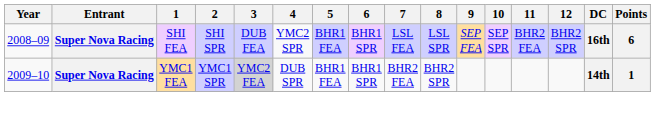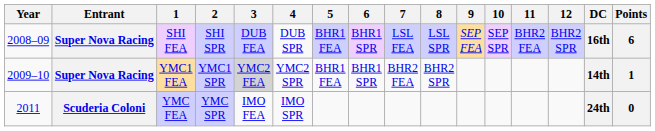SHI FEA | 4: YMC2 SPR -> DUB SPR
YMC1 FEA | 4: DUB SPR -> YMC2 SPR
+ row: 2011 | Scuderia Coloni | YMC FEA | YMC SPR | IMO FEA | IMO SPR | 24th | 0
